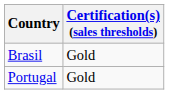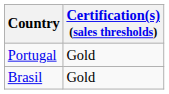rows swapped: Brasil <-> Portugal
